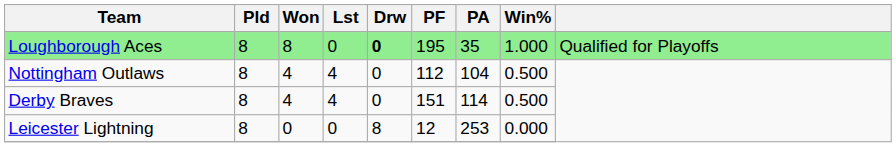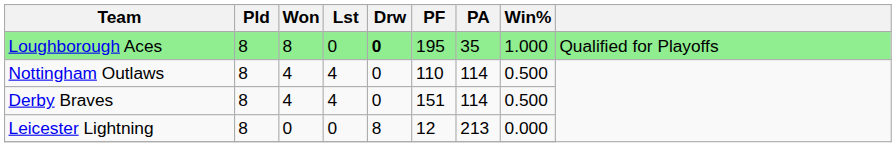Nottingham Outlaws | PF: 112 -> 110
Nottingham Outlaws | PA: 104 -> 114
Leicester Lightning | PA: 253 -> 213
